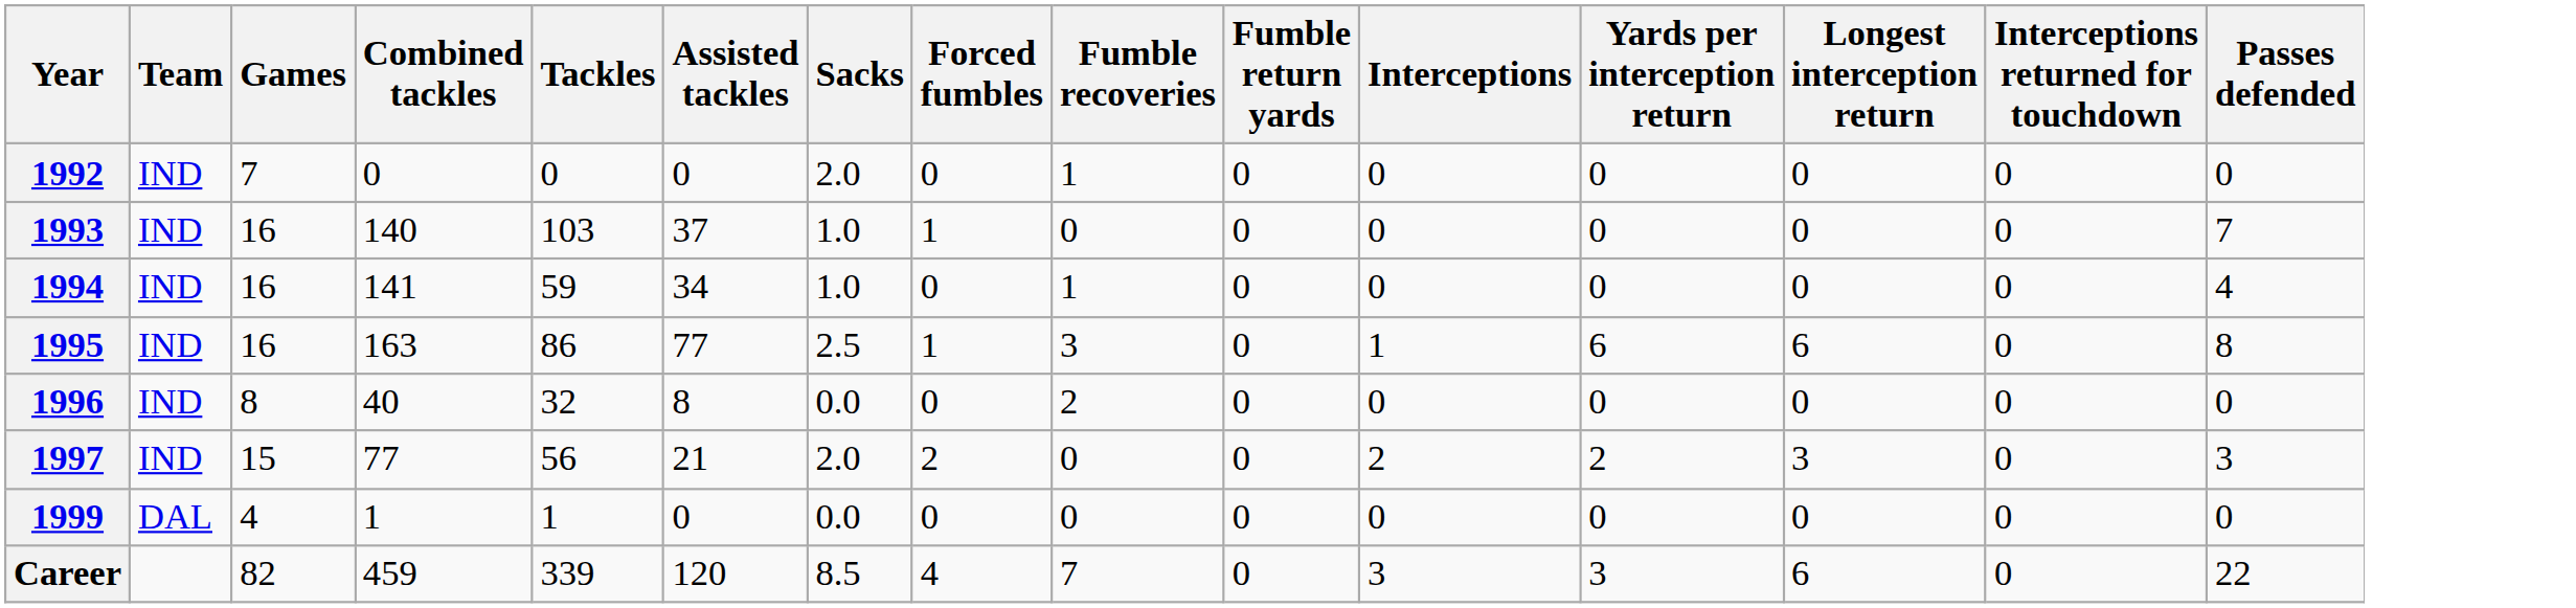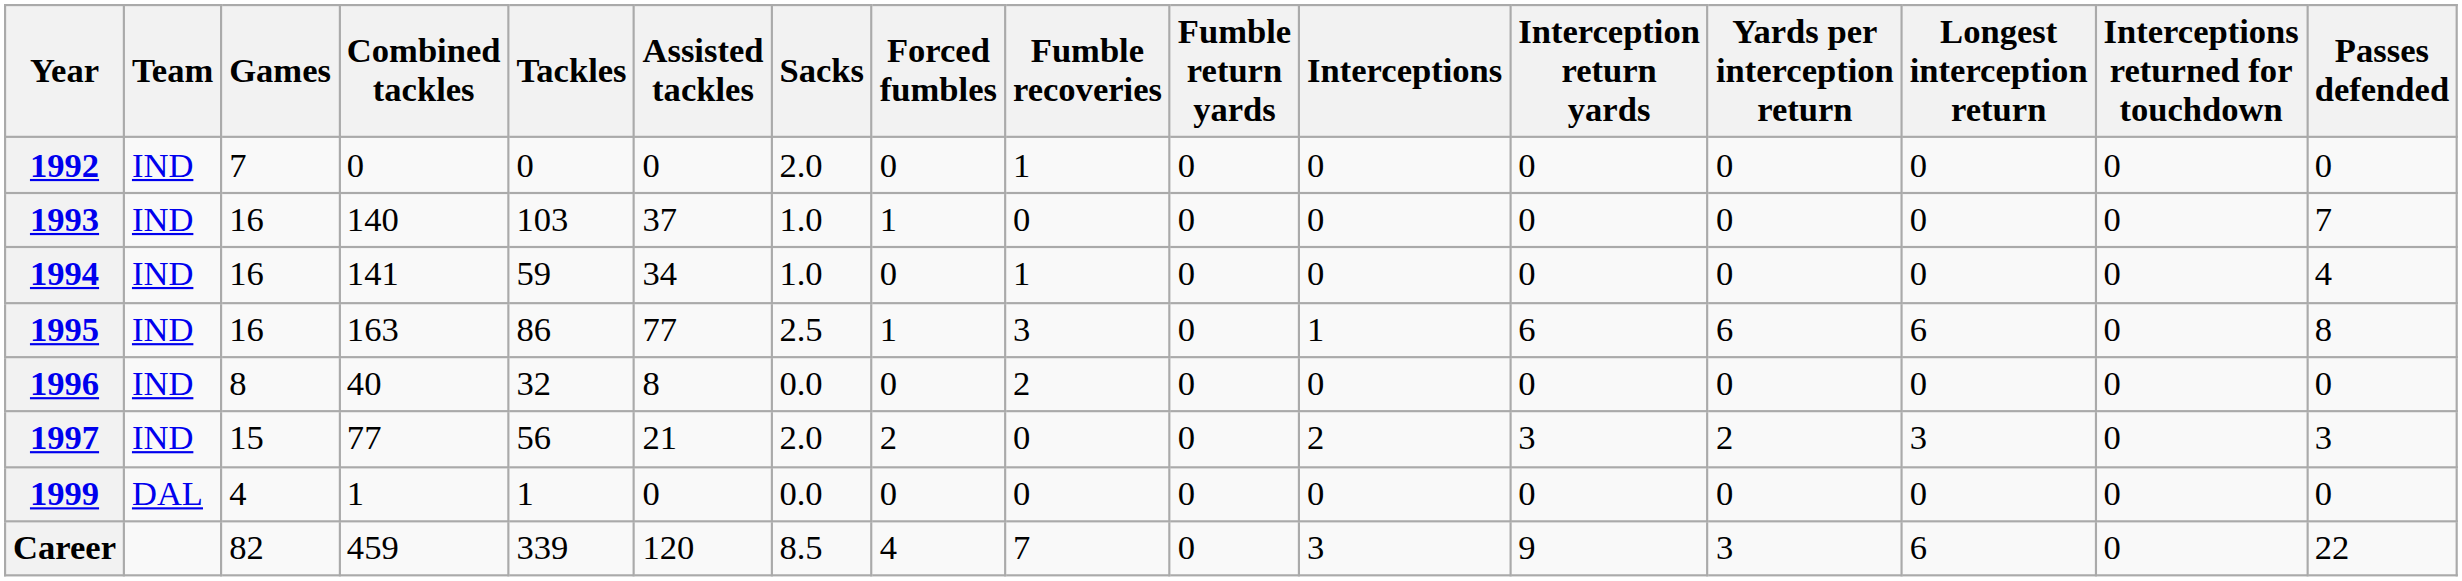+ column: Interception return yards | 0 | 0 | 0 | 6 | 0 | 3 | 0 | 9
